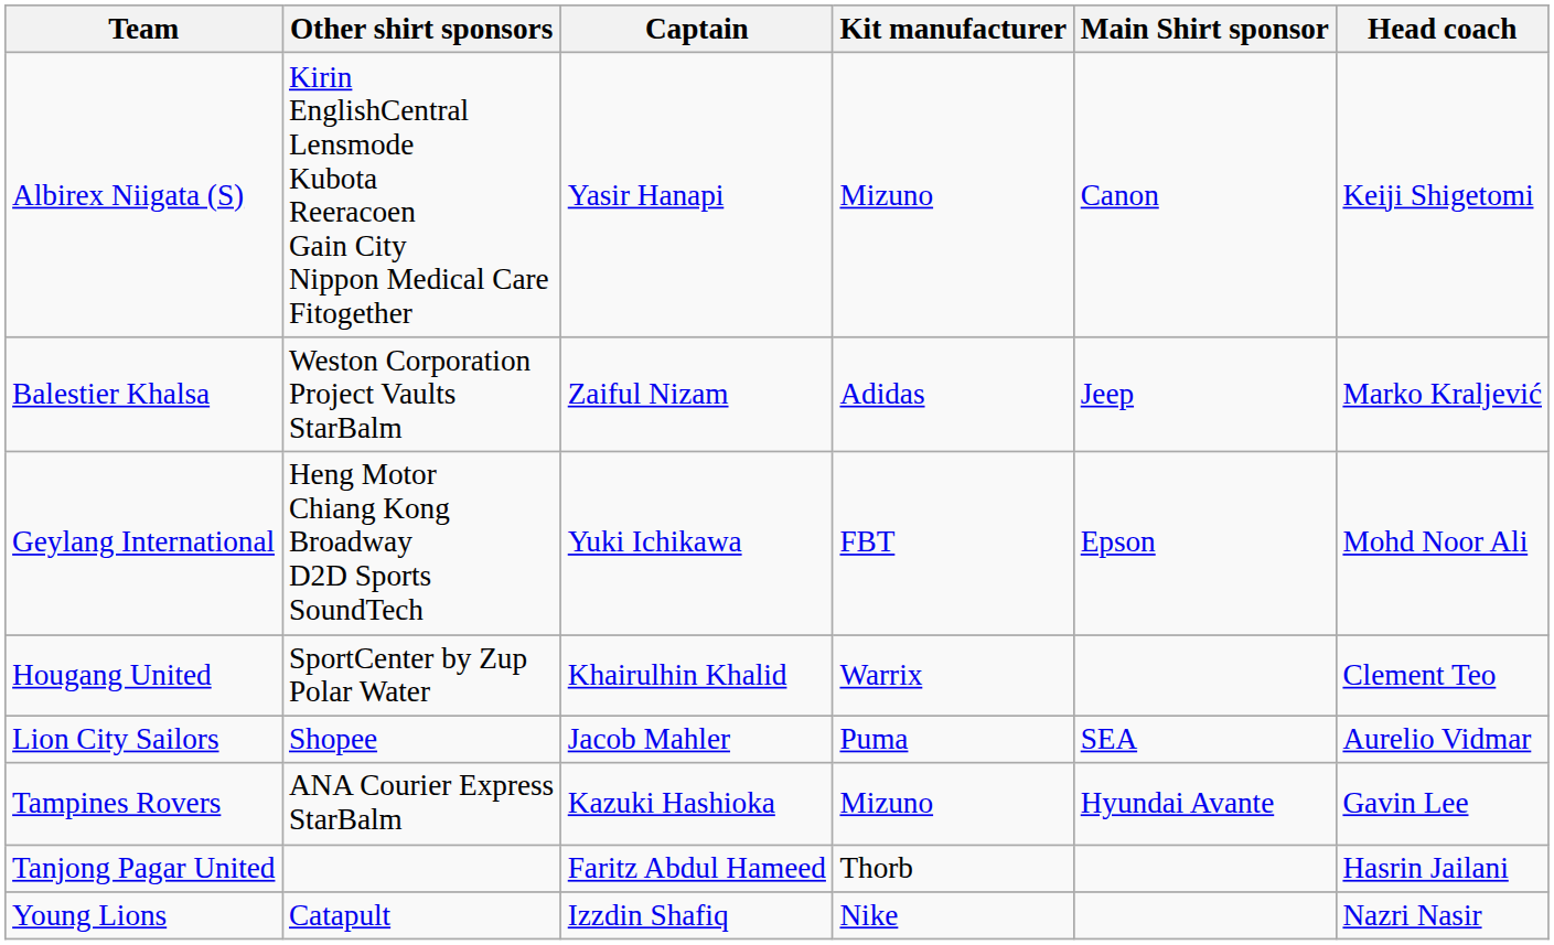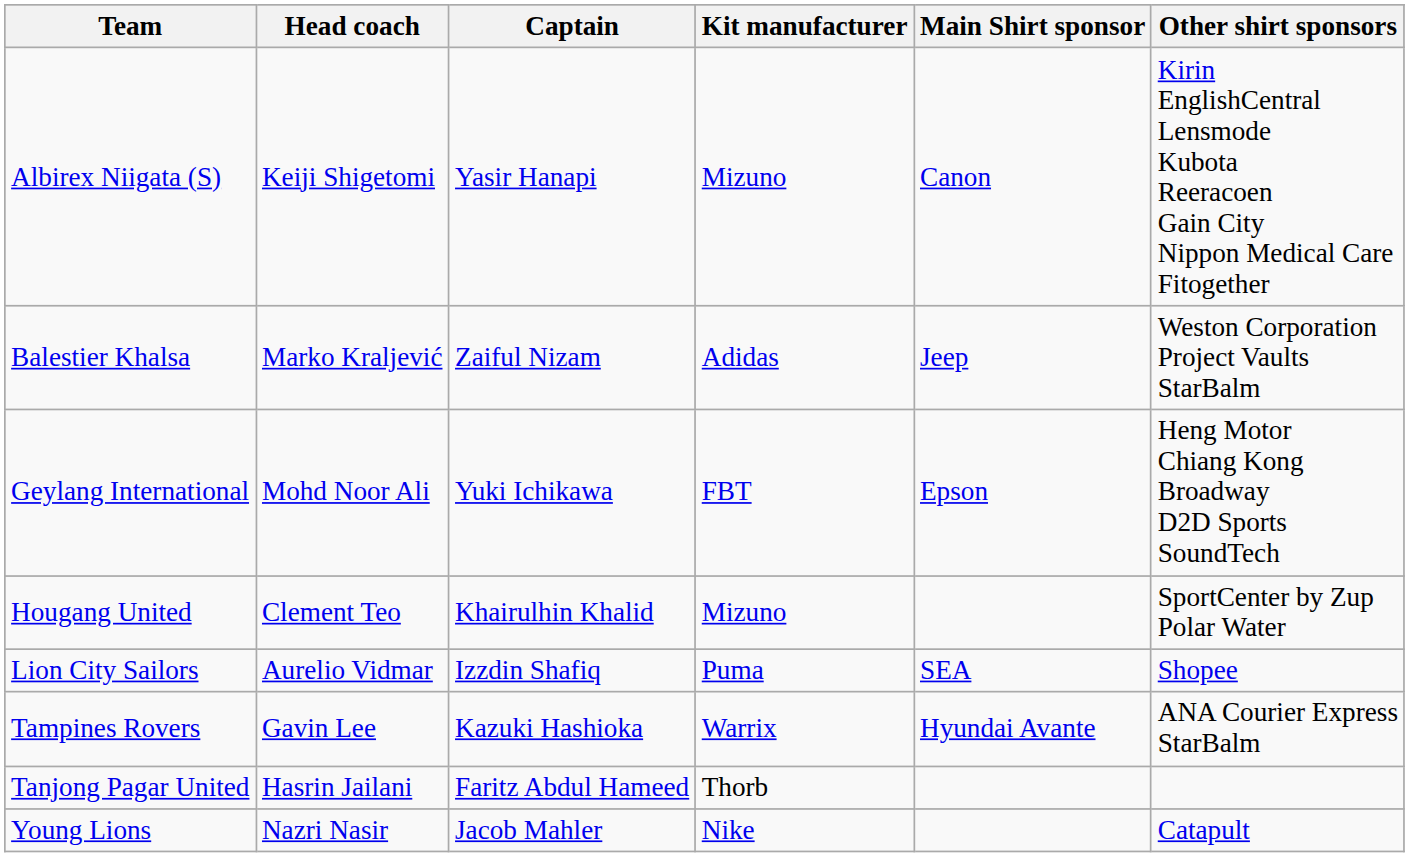columns swapped: Head coach <-> Other shirt sponsors
Hougang United | Kit manufacturer: Warrix -> Mizuno
Lion City Sailors | Captain: Jacob Mahler -> Izzdin Shafiq
Tampines Rovers | Kit manufacturer: Mizuno -> Warrix
Young Lions | Captain: Izzdin Shafiq -> Jacob Mahler
